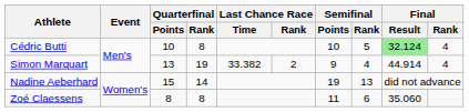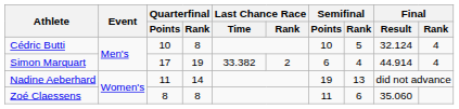Cédric Butti | Final / Result: lightgreen background -> no background
Simon Marquart | Quarterfinal / Points: 13 -> 17
Simon Marquart | Semifinal / Points: 9 -> 6
Nadine Aeberhard | Quarterfinal / Points: 15 -> 11
